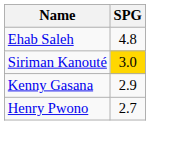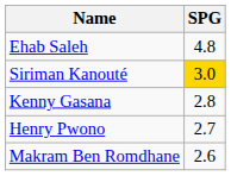Kenny Gasana | SPG: 2.9 -> 2.8
+ row: Makram Ben Romdhane | 2.6
